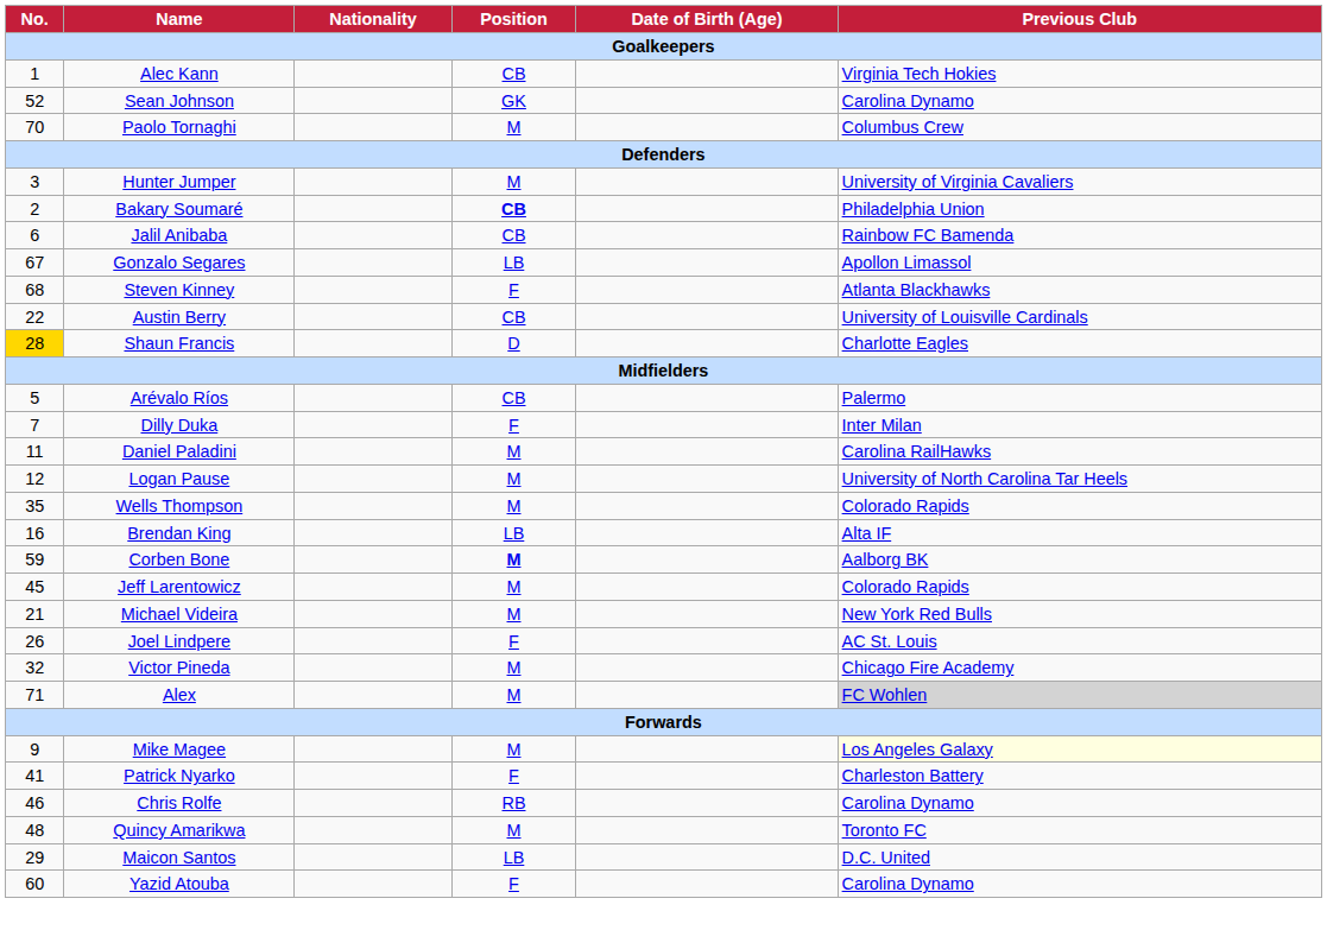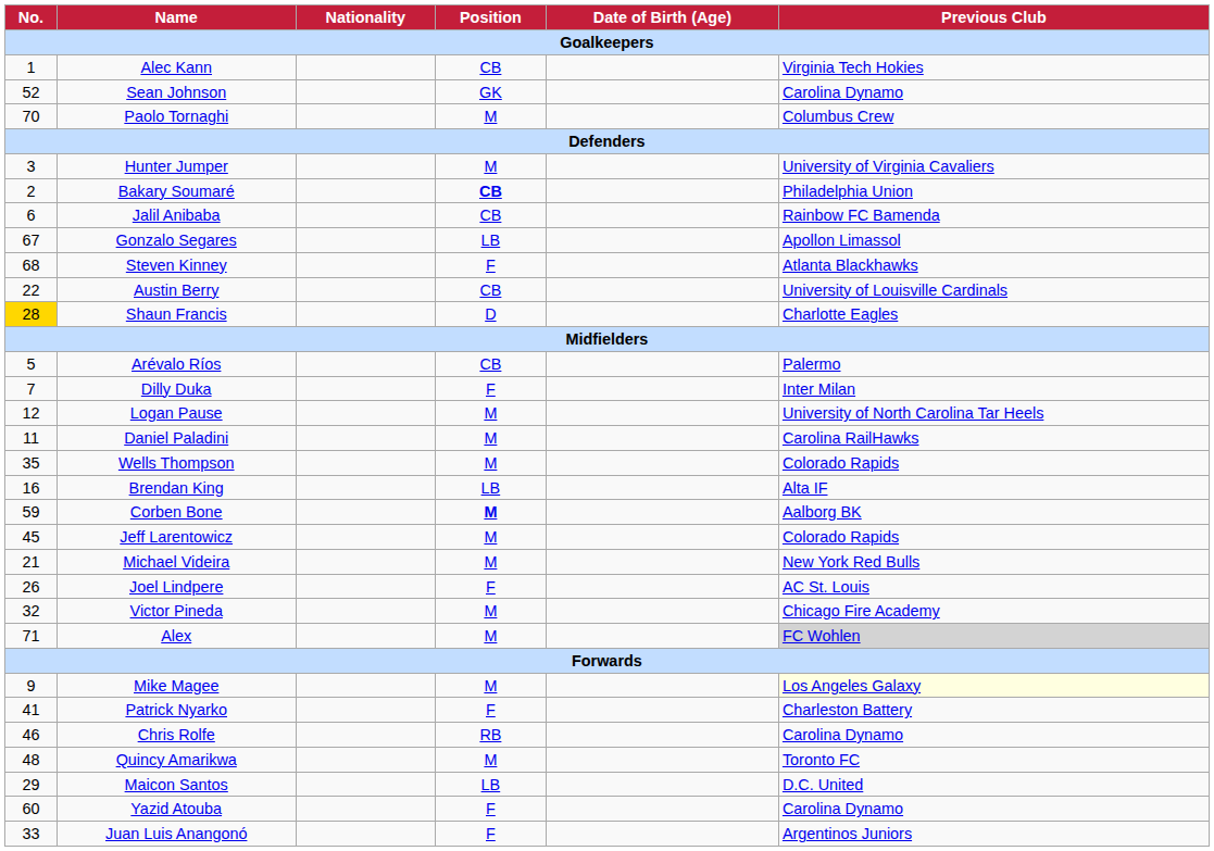rows swapped: Daniel Paladini <-> Logan Pause
+ row: 33 | Juan Luis Anangonó | F | Argentinos Juniors
